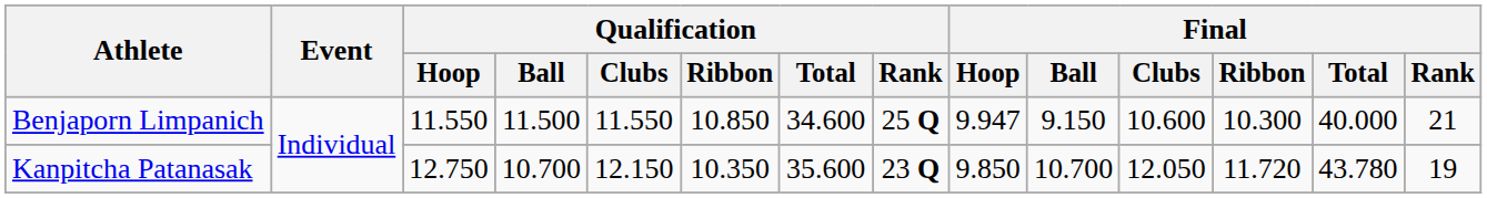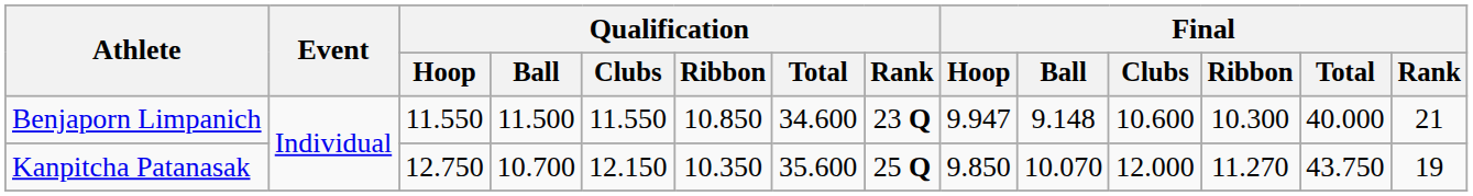Benjaporn Limpanich | Qualification / Rank: 25 Q -> 23 Q
Benjaporn Limpanich | Final / Ball: 9.150 -> 9.148
Kanpitcha Patanasak | Qualification / Rank: 23 Q -> 25 Q
Kanpitcha Patanasak | Final / Ball: 10.700 -> 10.070
Kanpitcha Patanasak | Final / Clubs: 12.050 -> 12.000
Kanpitcha Patanasak | Final / Ribbon: 11.720 -> 11.270
Kanpitcha Patanasak | Final / Total: 43.780 -> 43.750
